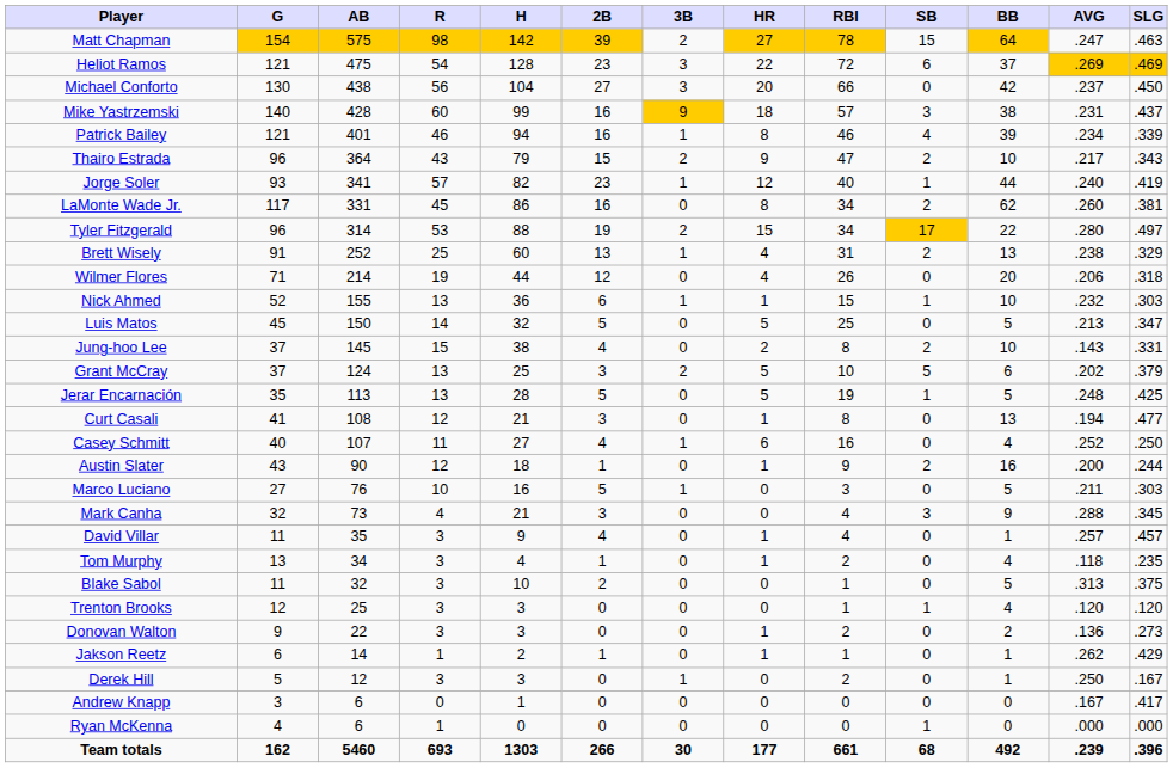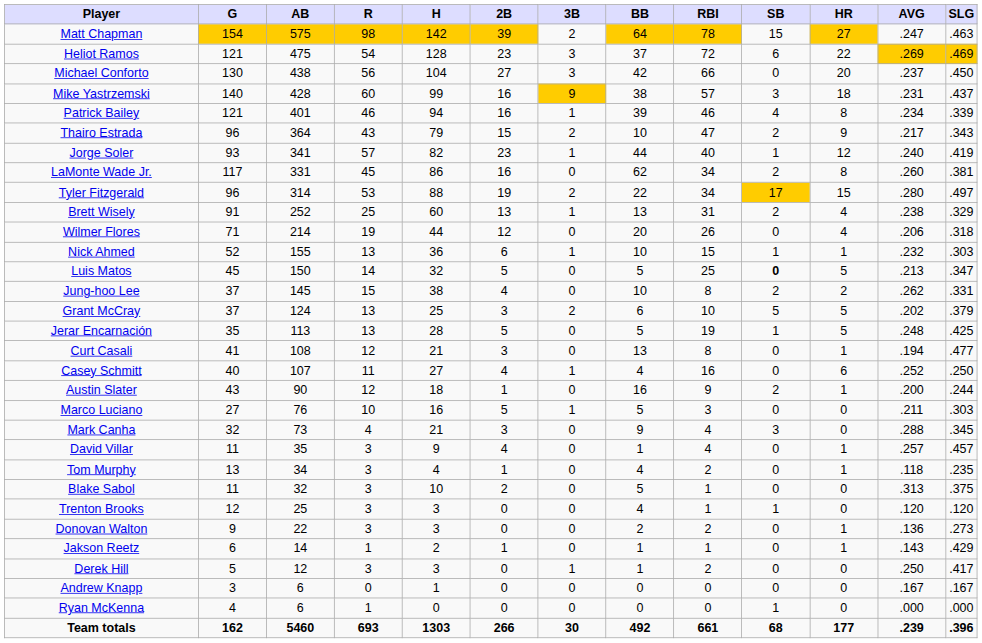columns swapped: HR <-> BB
Luis Matos | SB: normal -> bold
Jung-hoo Lee | AVG: .143 -> .262
Jakson Reetz | AVG: .262 -> .143
Derek Hill | SLG: .167 -> .417
Andrew Knapp | SLG: .417 -> .167
